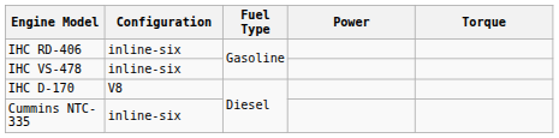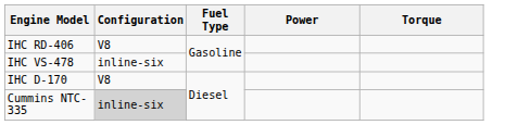IHC RD-406 | Configuration: inline-six -> V8
Cummins NTC-335 | Configuration: no background -> lightgrey background
